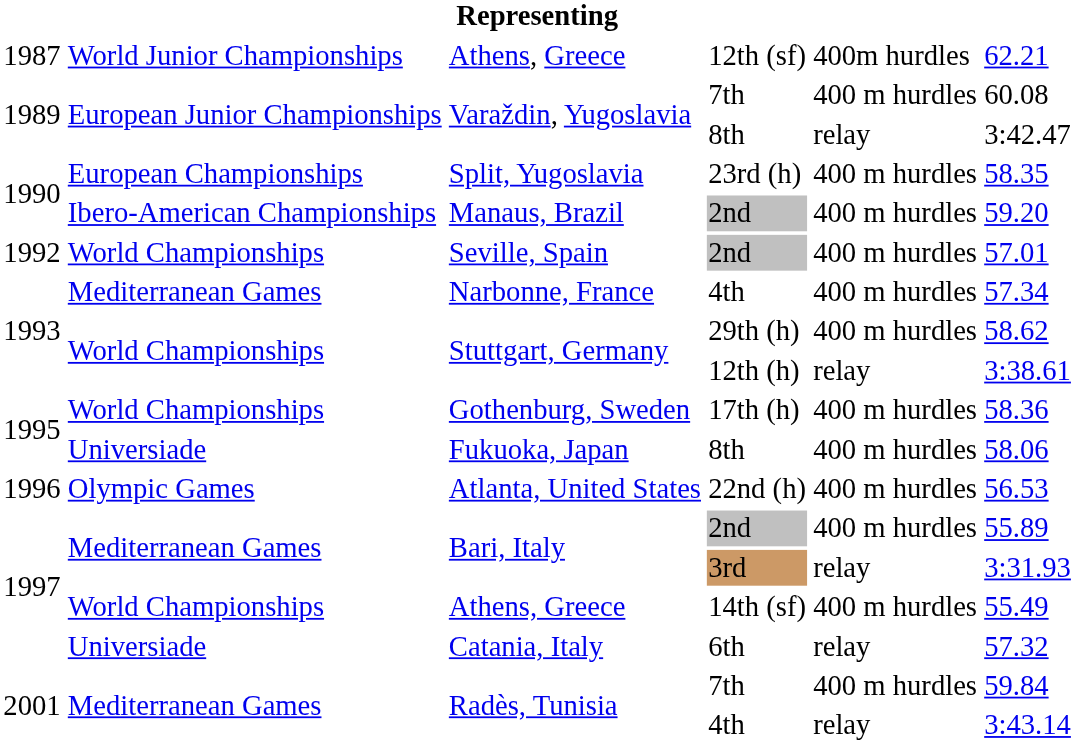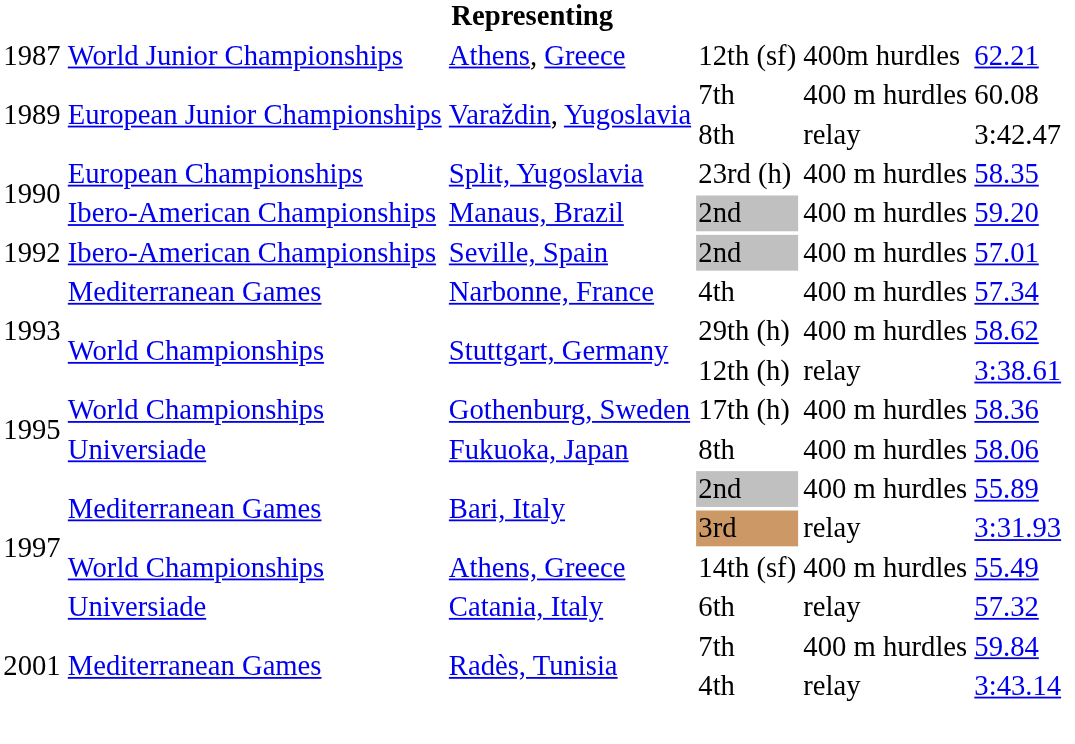Seville, Spain | column 2: World Championships -> Ibero-American Championships
- row: 1996 | Olympic Games | Atlanta, United States | 22nd (h) | 400 m hurdles | 56.53
